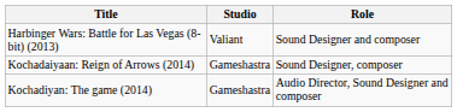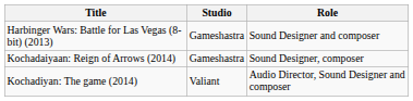Harbinger Wars: Battle for Las Vegas (8-bit) (2013) | Studio: Valiant -> Gameshastra
Kochadiyan: The game (2014) | Studio: Gameshastra -> Valiant
